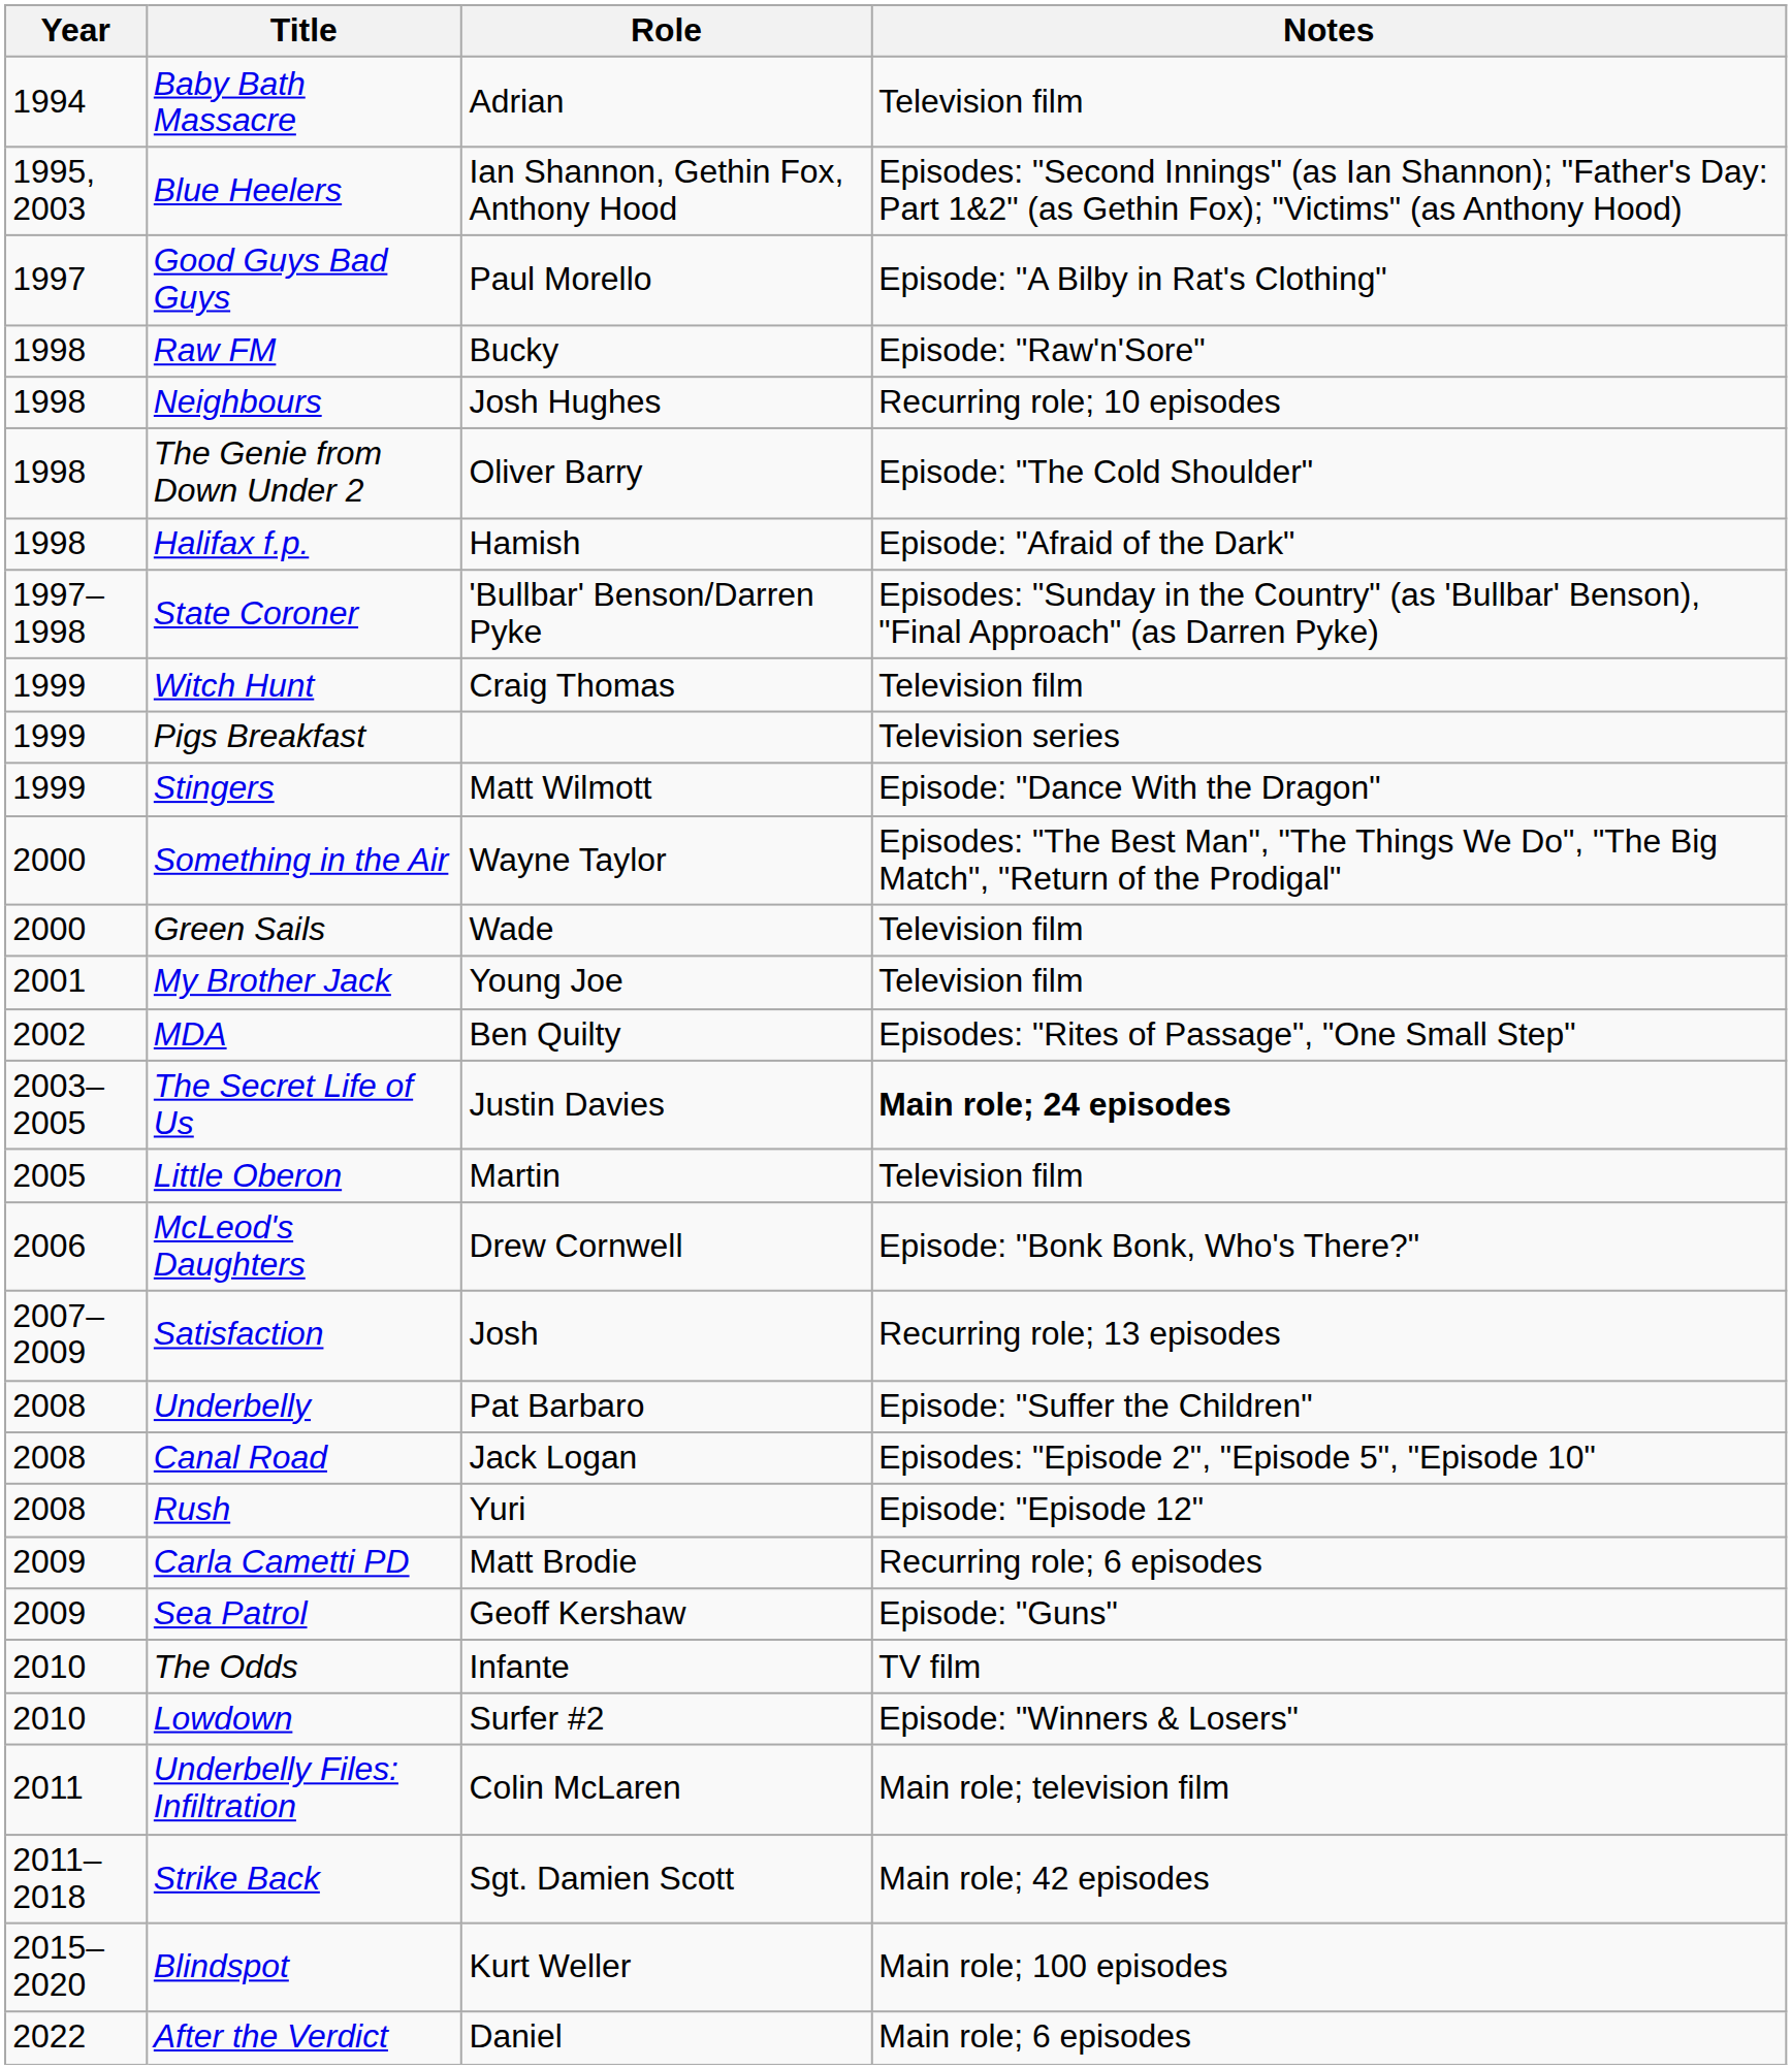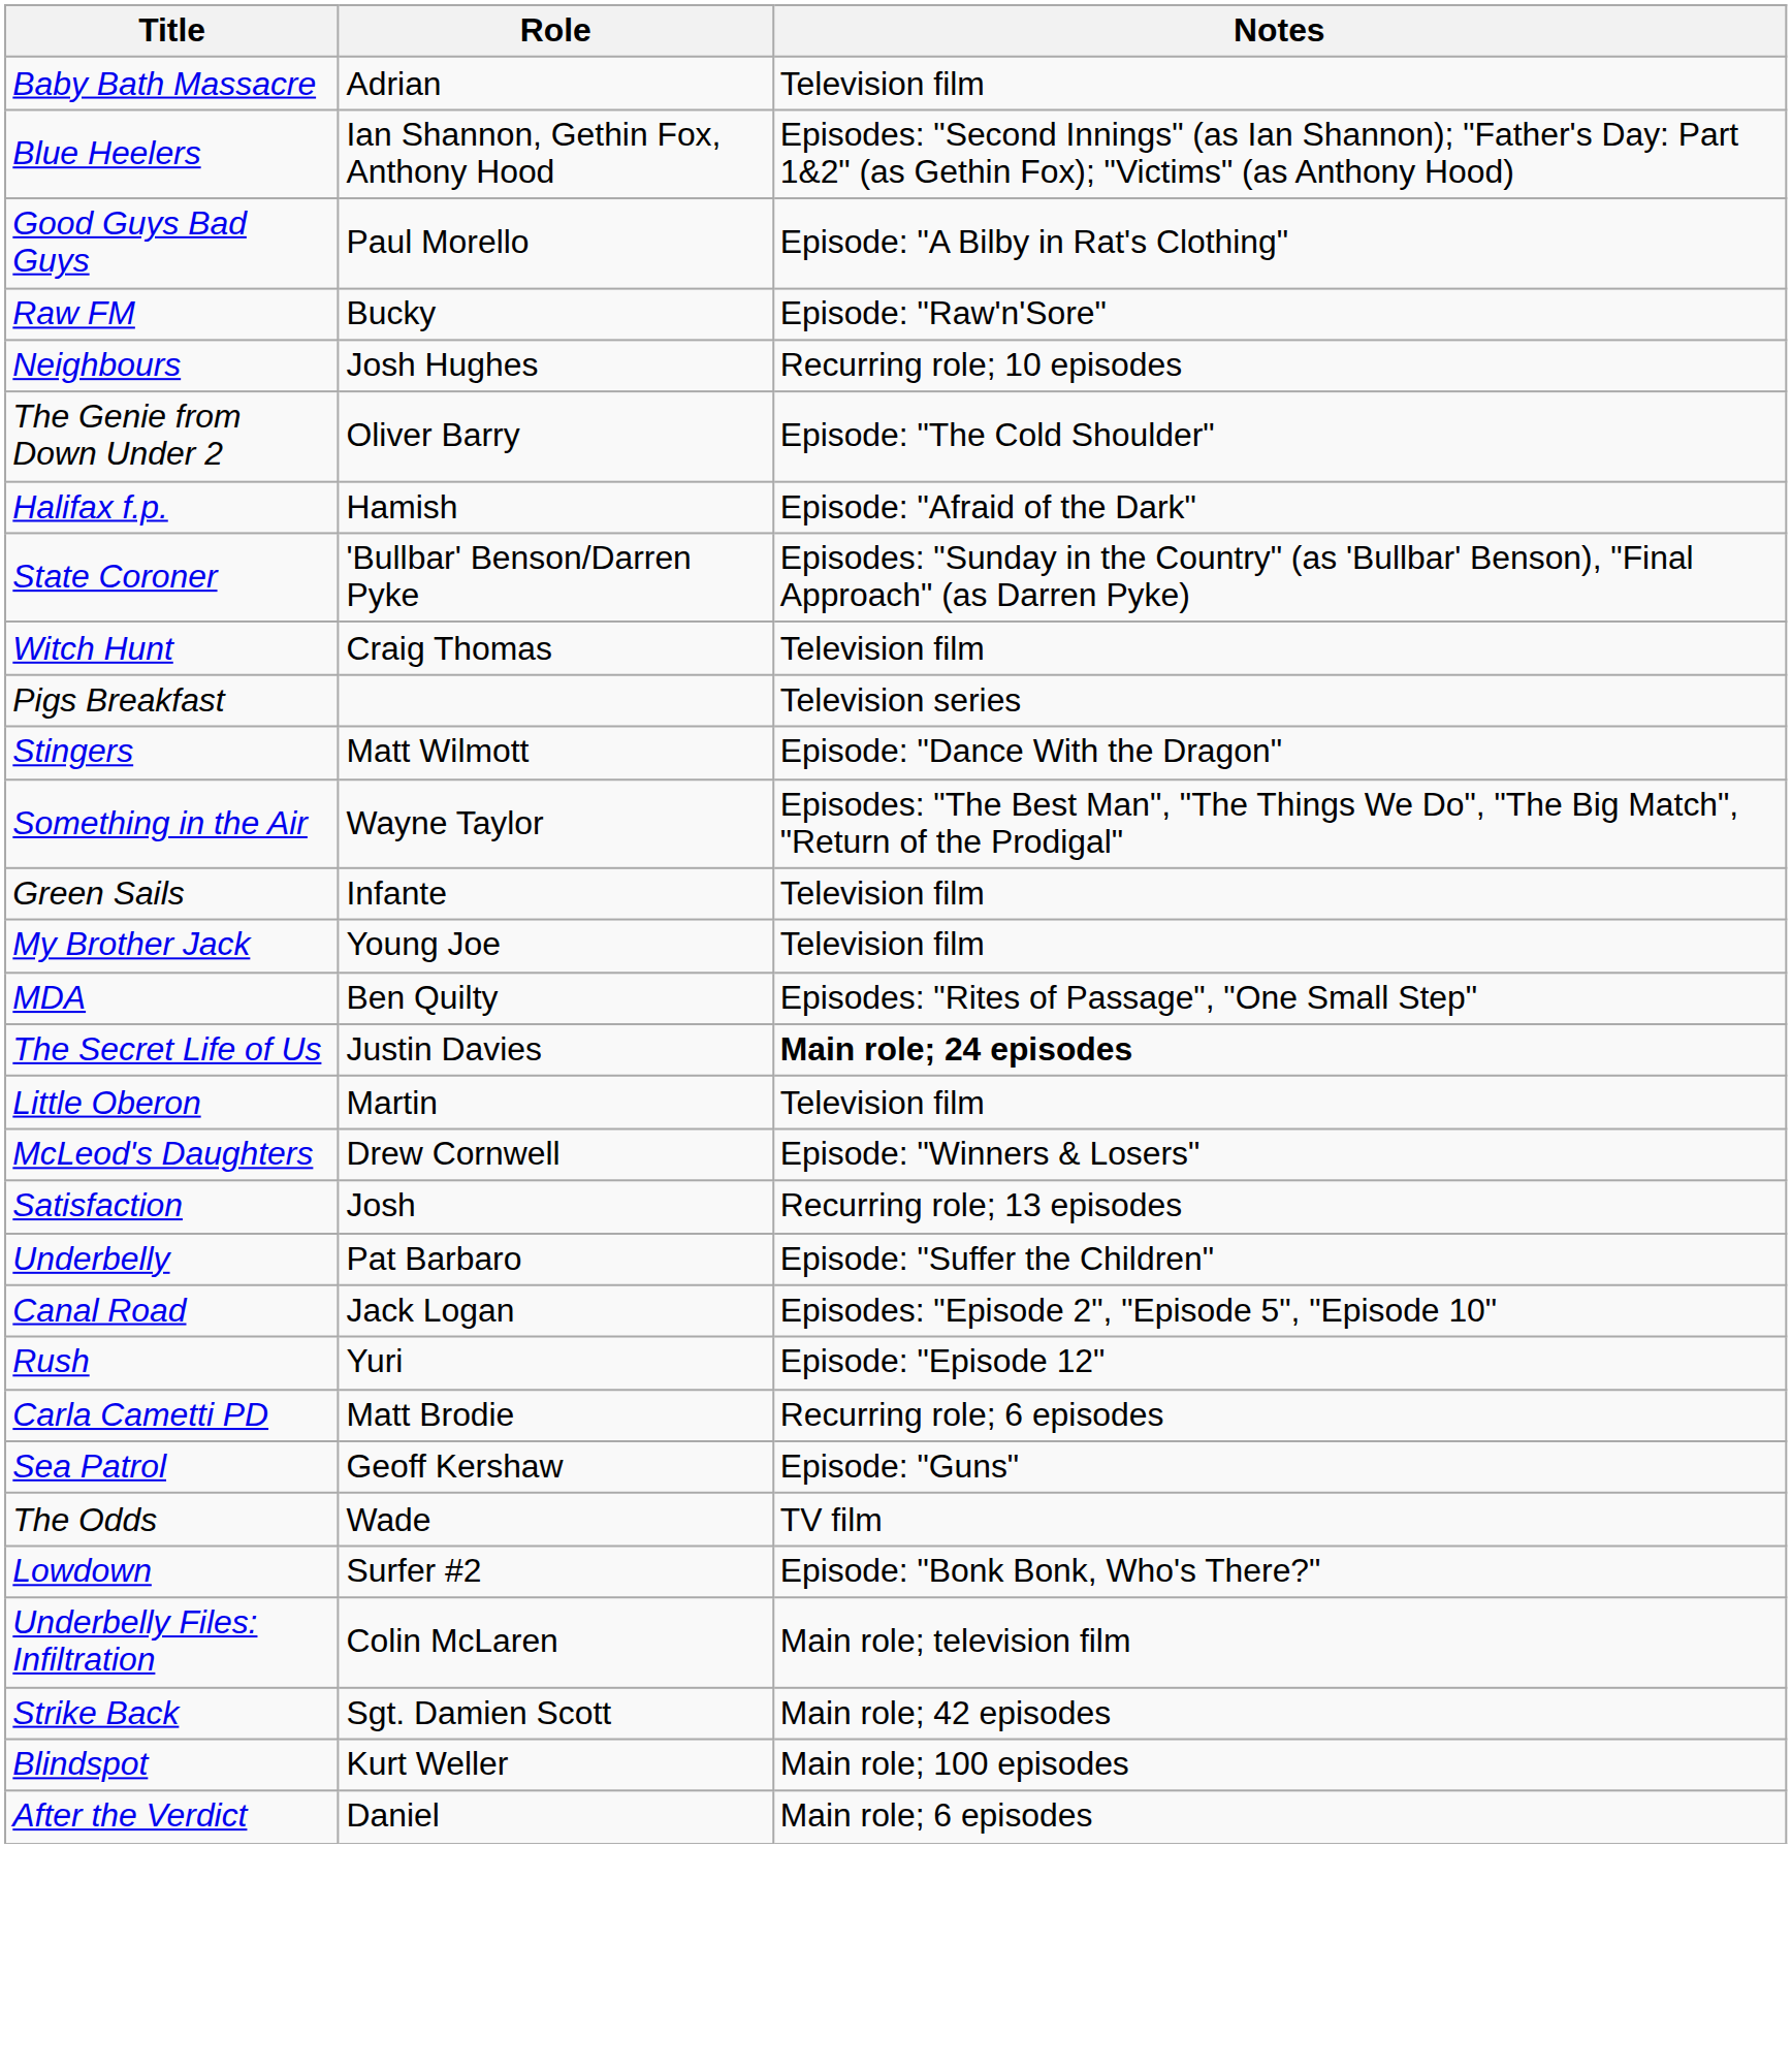- column: Year | 1994 | 1995, 2003 | 1997 | 1998 | 1998 | 1998 | 1998 | 1997–1998 | 1999 | 1999 | 1999 | 2000 | 2000 | 2001 | 2002 | 2003–2005 | 2005 | 2006 | 2007–2009 | 2008 | 2008 | 2008 | 2009 | 2009 | 2010 | 2010 | 2011 | 2011–2018 | 2015–2020 | 2022
Green Sails | Role: Wade -> Infante
McLeod's Daughters | Notes: Episode: "Bonk Bonk, Who's There?" -> Episode: "Winners & Losers"
The Odds | Role: Infante -> Wade
Lowdown | Notes: Episode: "Winners & Losers" -> Episode: "Bonk Bonk, Who's There?"
